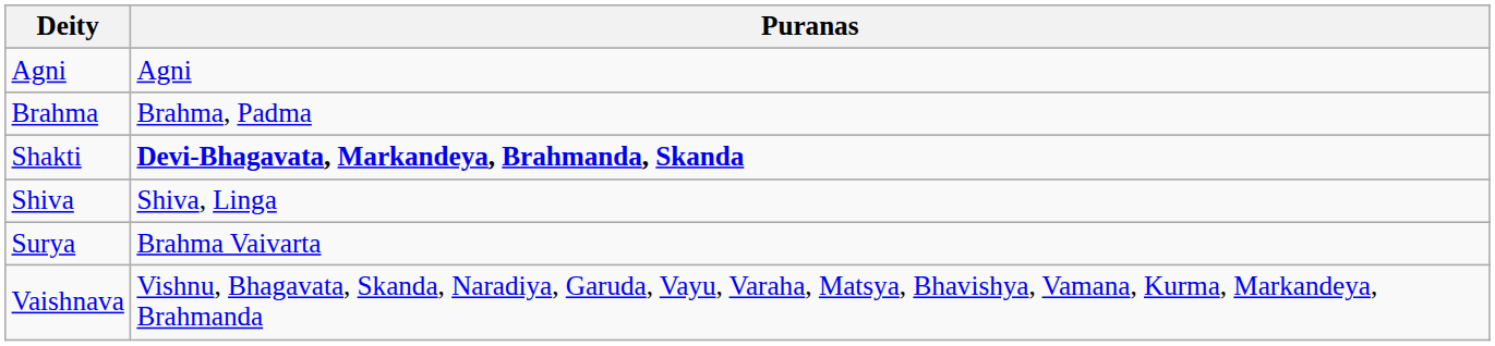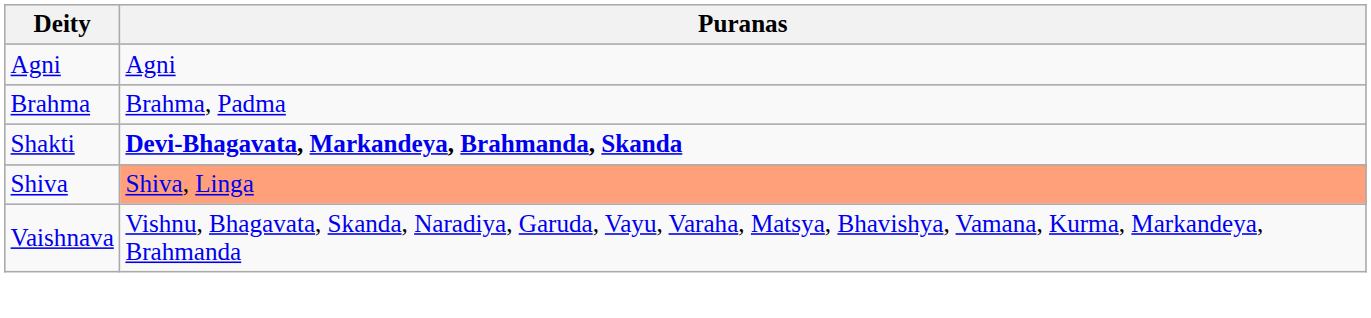Shiva | Puranas: no background -> lightsalmon background
- row: Surya | Brahma Vaivarta
